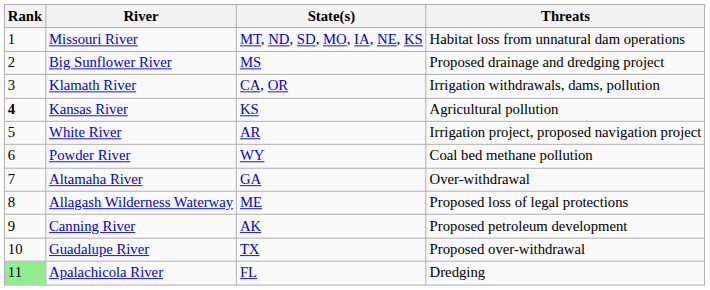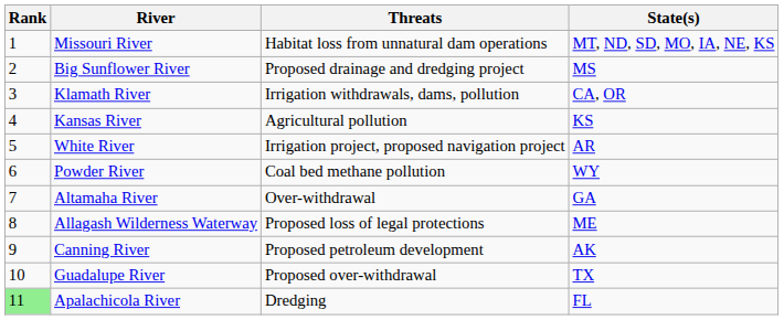columns swapped: State(s) <-> Threats
Kansas River | Rank: bold -> normal
